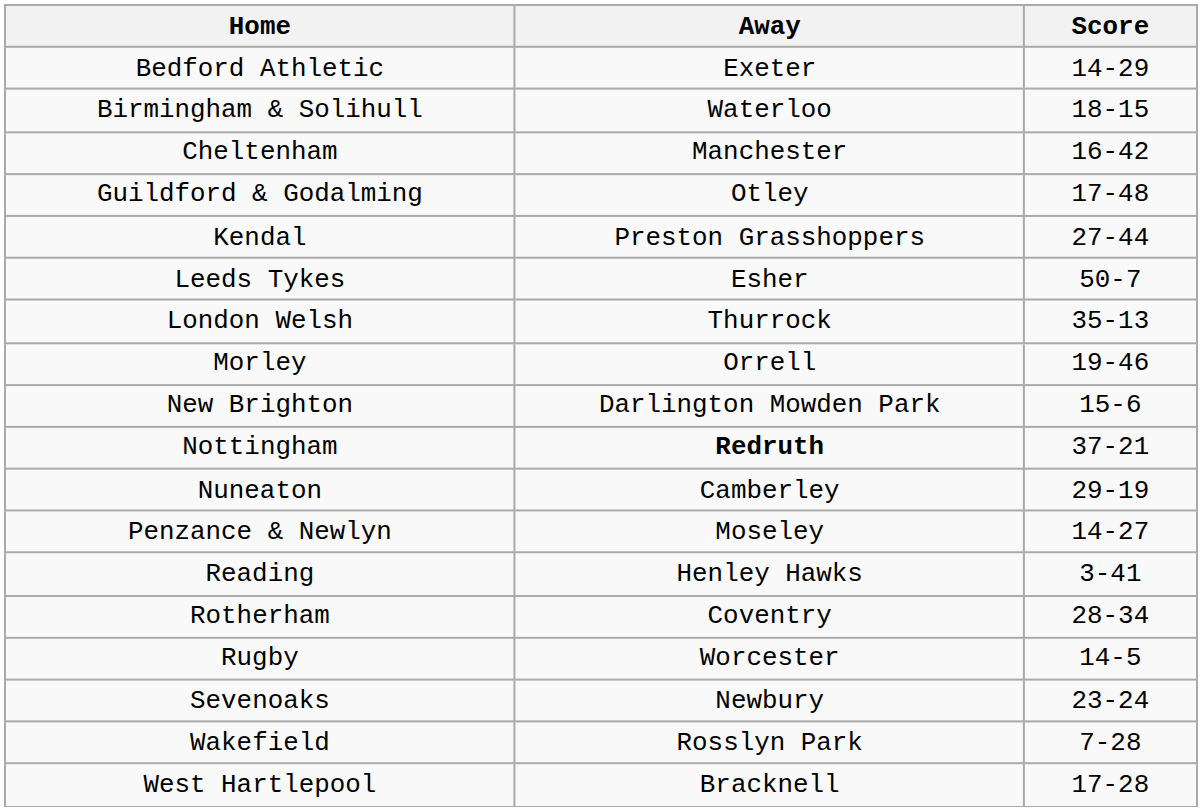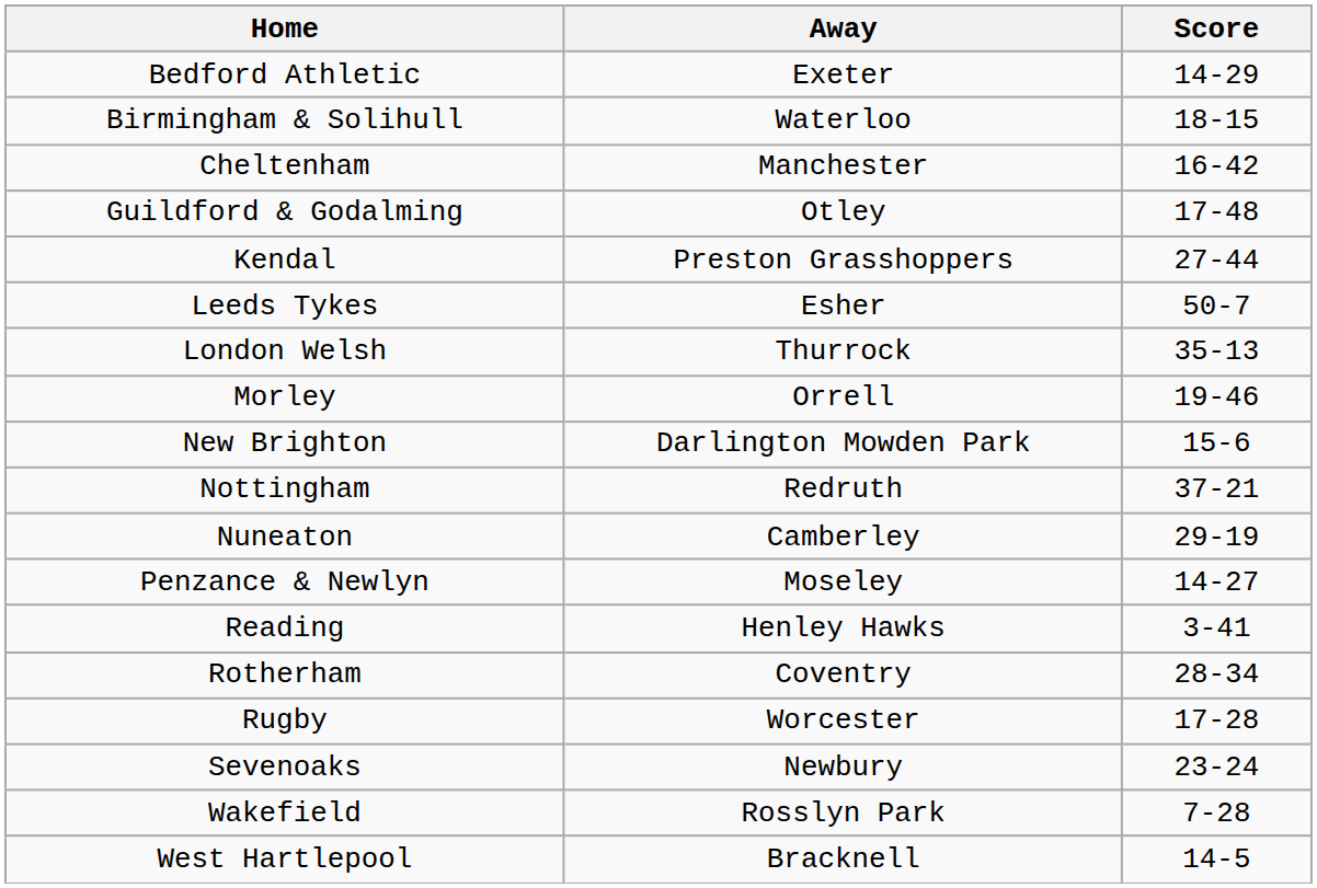Nottingham | Away: bold -> normal
Rugby | Score: 14-5 -> 17-28
West Hartlepool | Score: 17-28 -> 14-5
